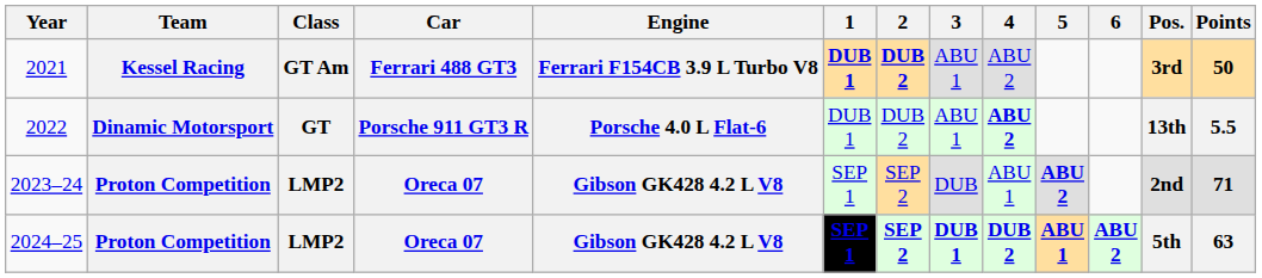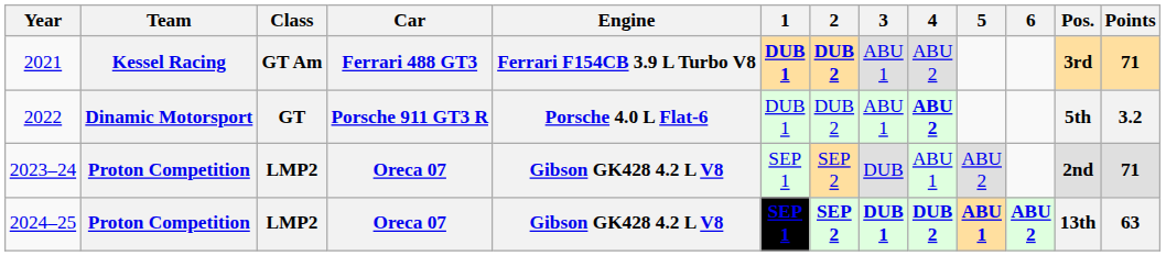2021 | Points: 50 -> 71
2022 | Pos.: 13th -> 5th
2022 | Points: 5.5 -> 3.2
2023–24 | 5: bold -> normal
2024–25 | Pos.: 5th -> 13th
